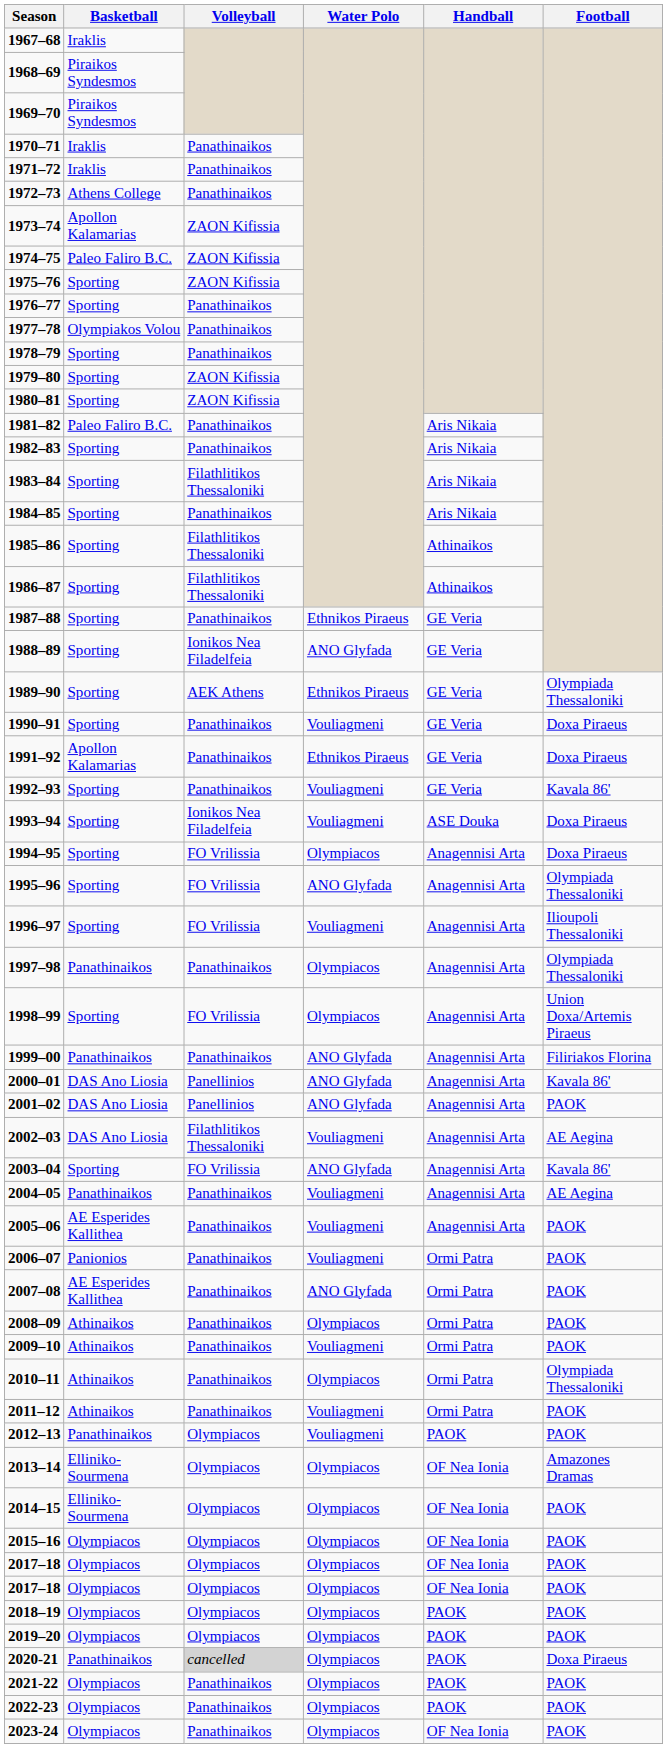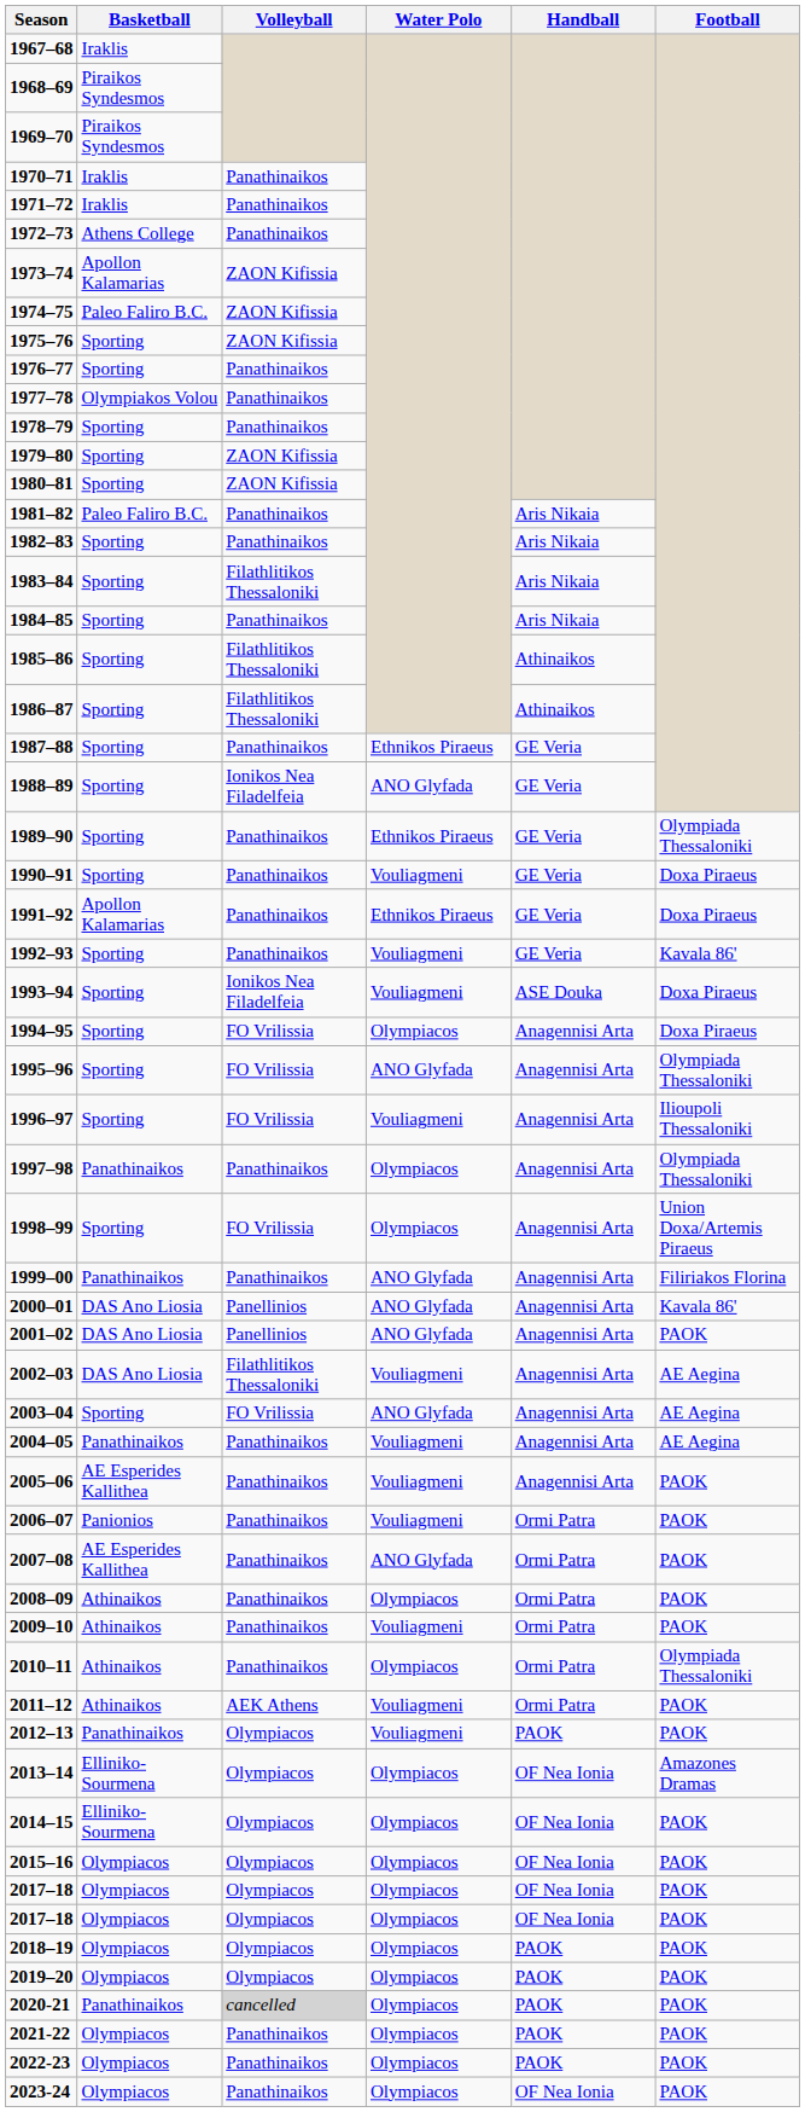1989–90 | Volleyball: AEK Athens -> Panathinaikos
2003–04 | Football: Kavala 86' -> AE Aegina
2011–12 | Volleyball: Panathinaikos -> AEK Athens
2020-21 | Football: Doxa Piraeus -> PAOK
